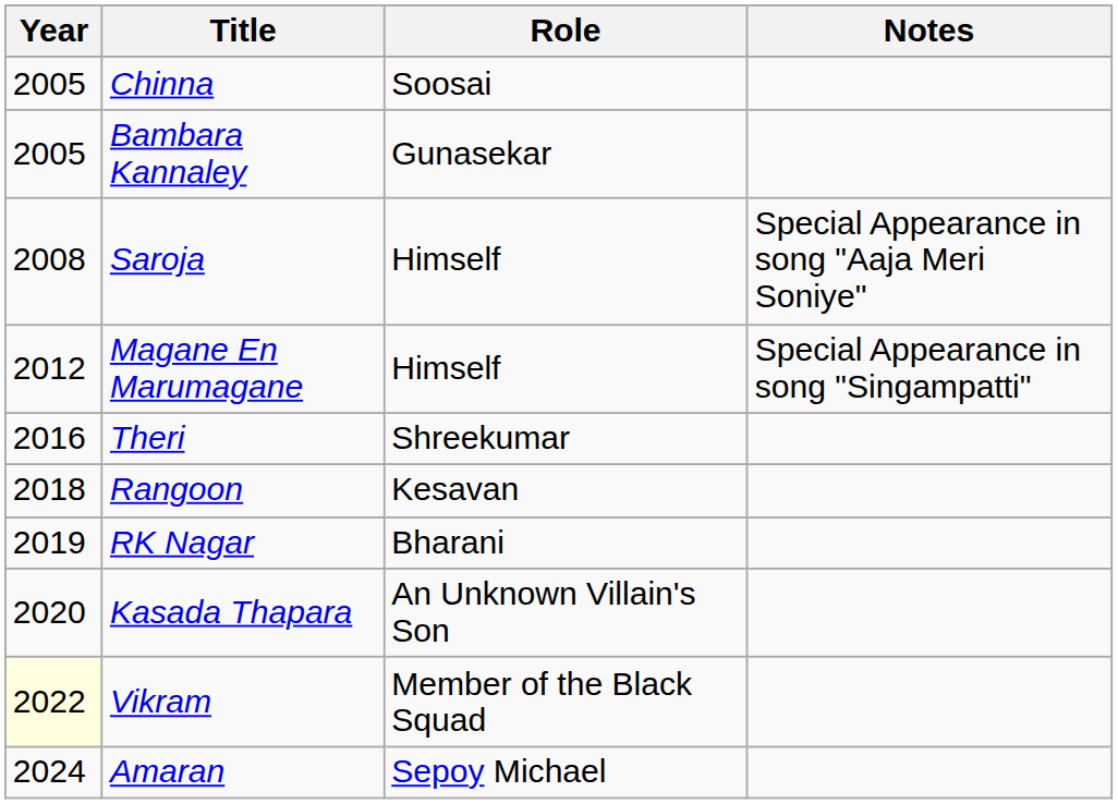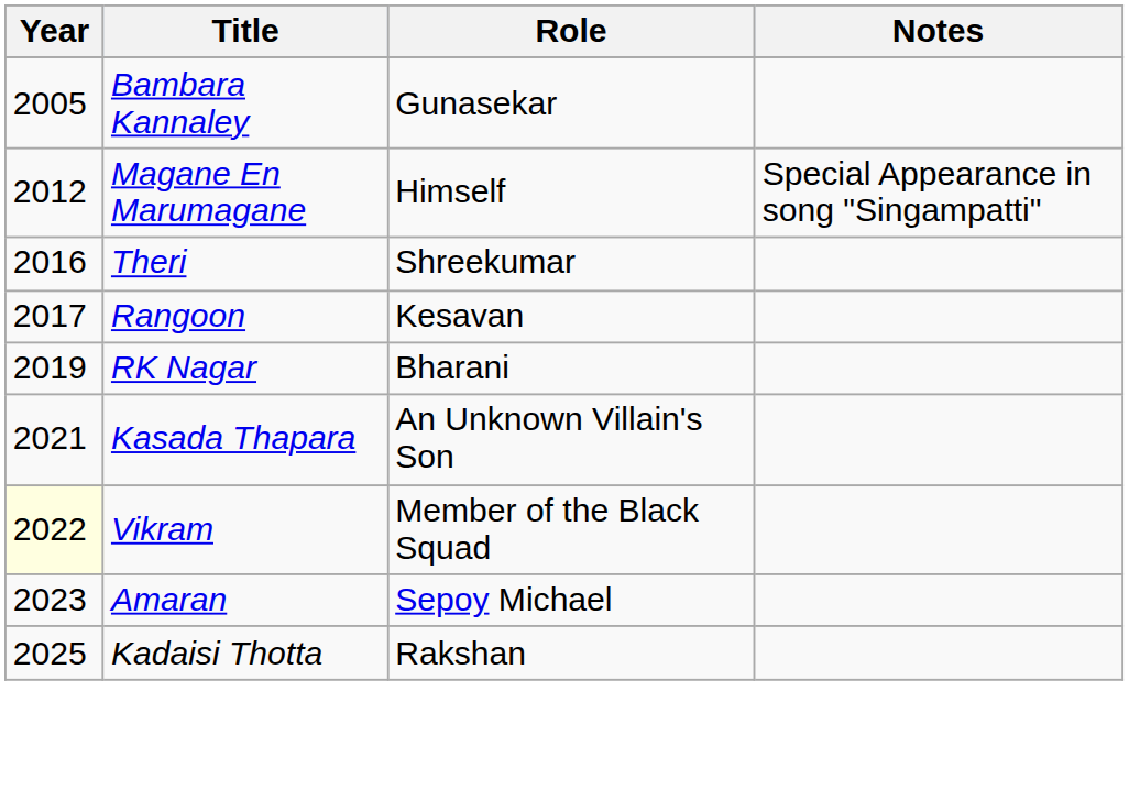- row: 2005 | Chinna | Soosai
- row: 2008 | Saroja | Himself | Special Appearance in song "Aaja Meri Soniye"
Rangoon | Year: 2018 -> 2017
Kasada Thapara | Year: 2020 -> 2021
Amaran | Year: 2024 -> 2023
+ row: 2025 | Kadaisi Thotta | Rakshan
